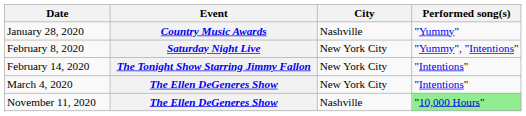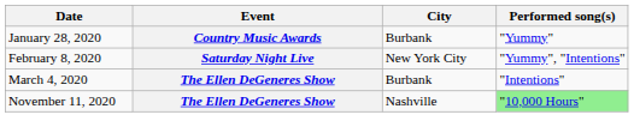January 28, 2020 | City: Nashville -> Burbank
- row: February 14, 2020 | The Tonight Show Starring Jimmy Fallon | New York City | "Intentions"
March 4, 2020 | City: New York City -> Burbank
